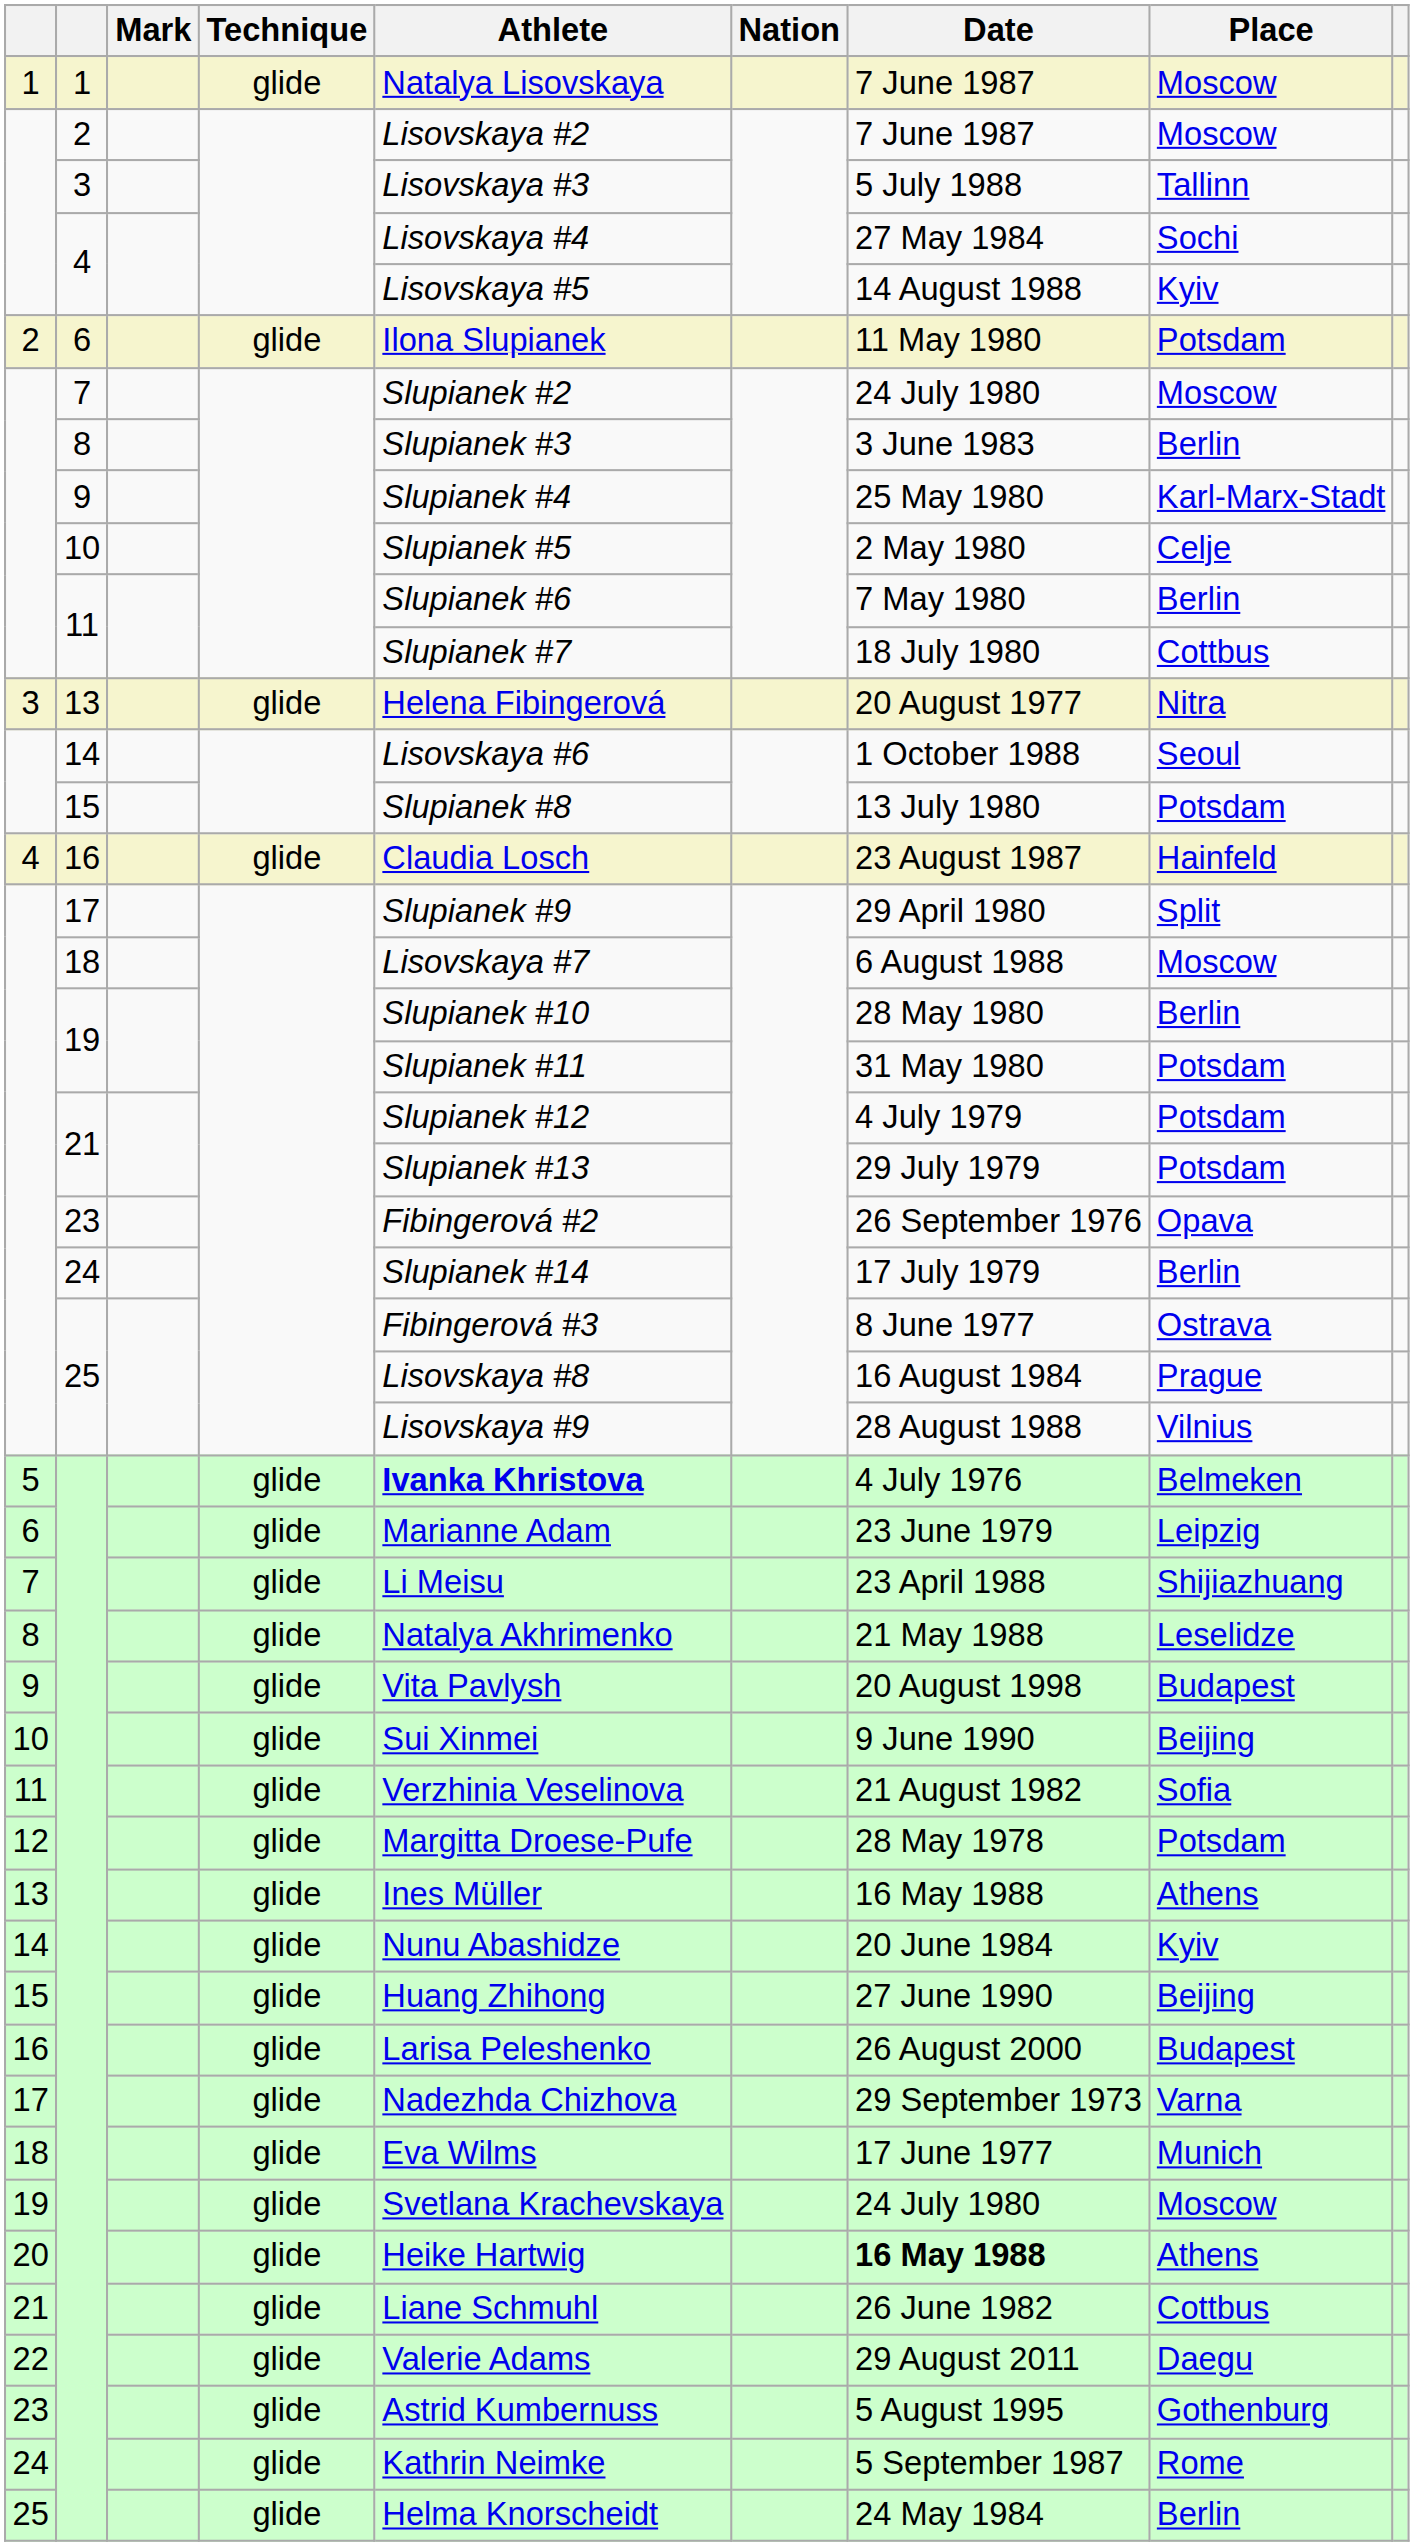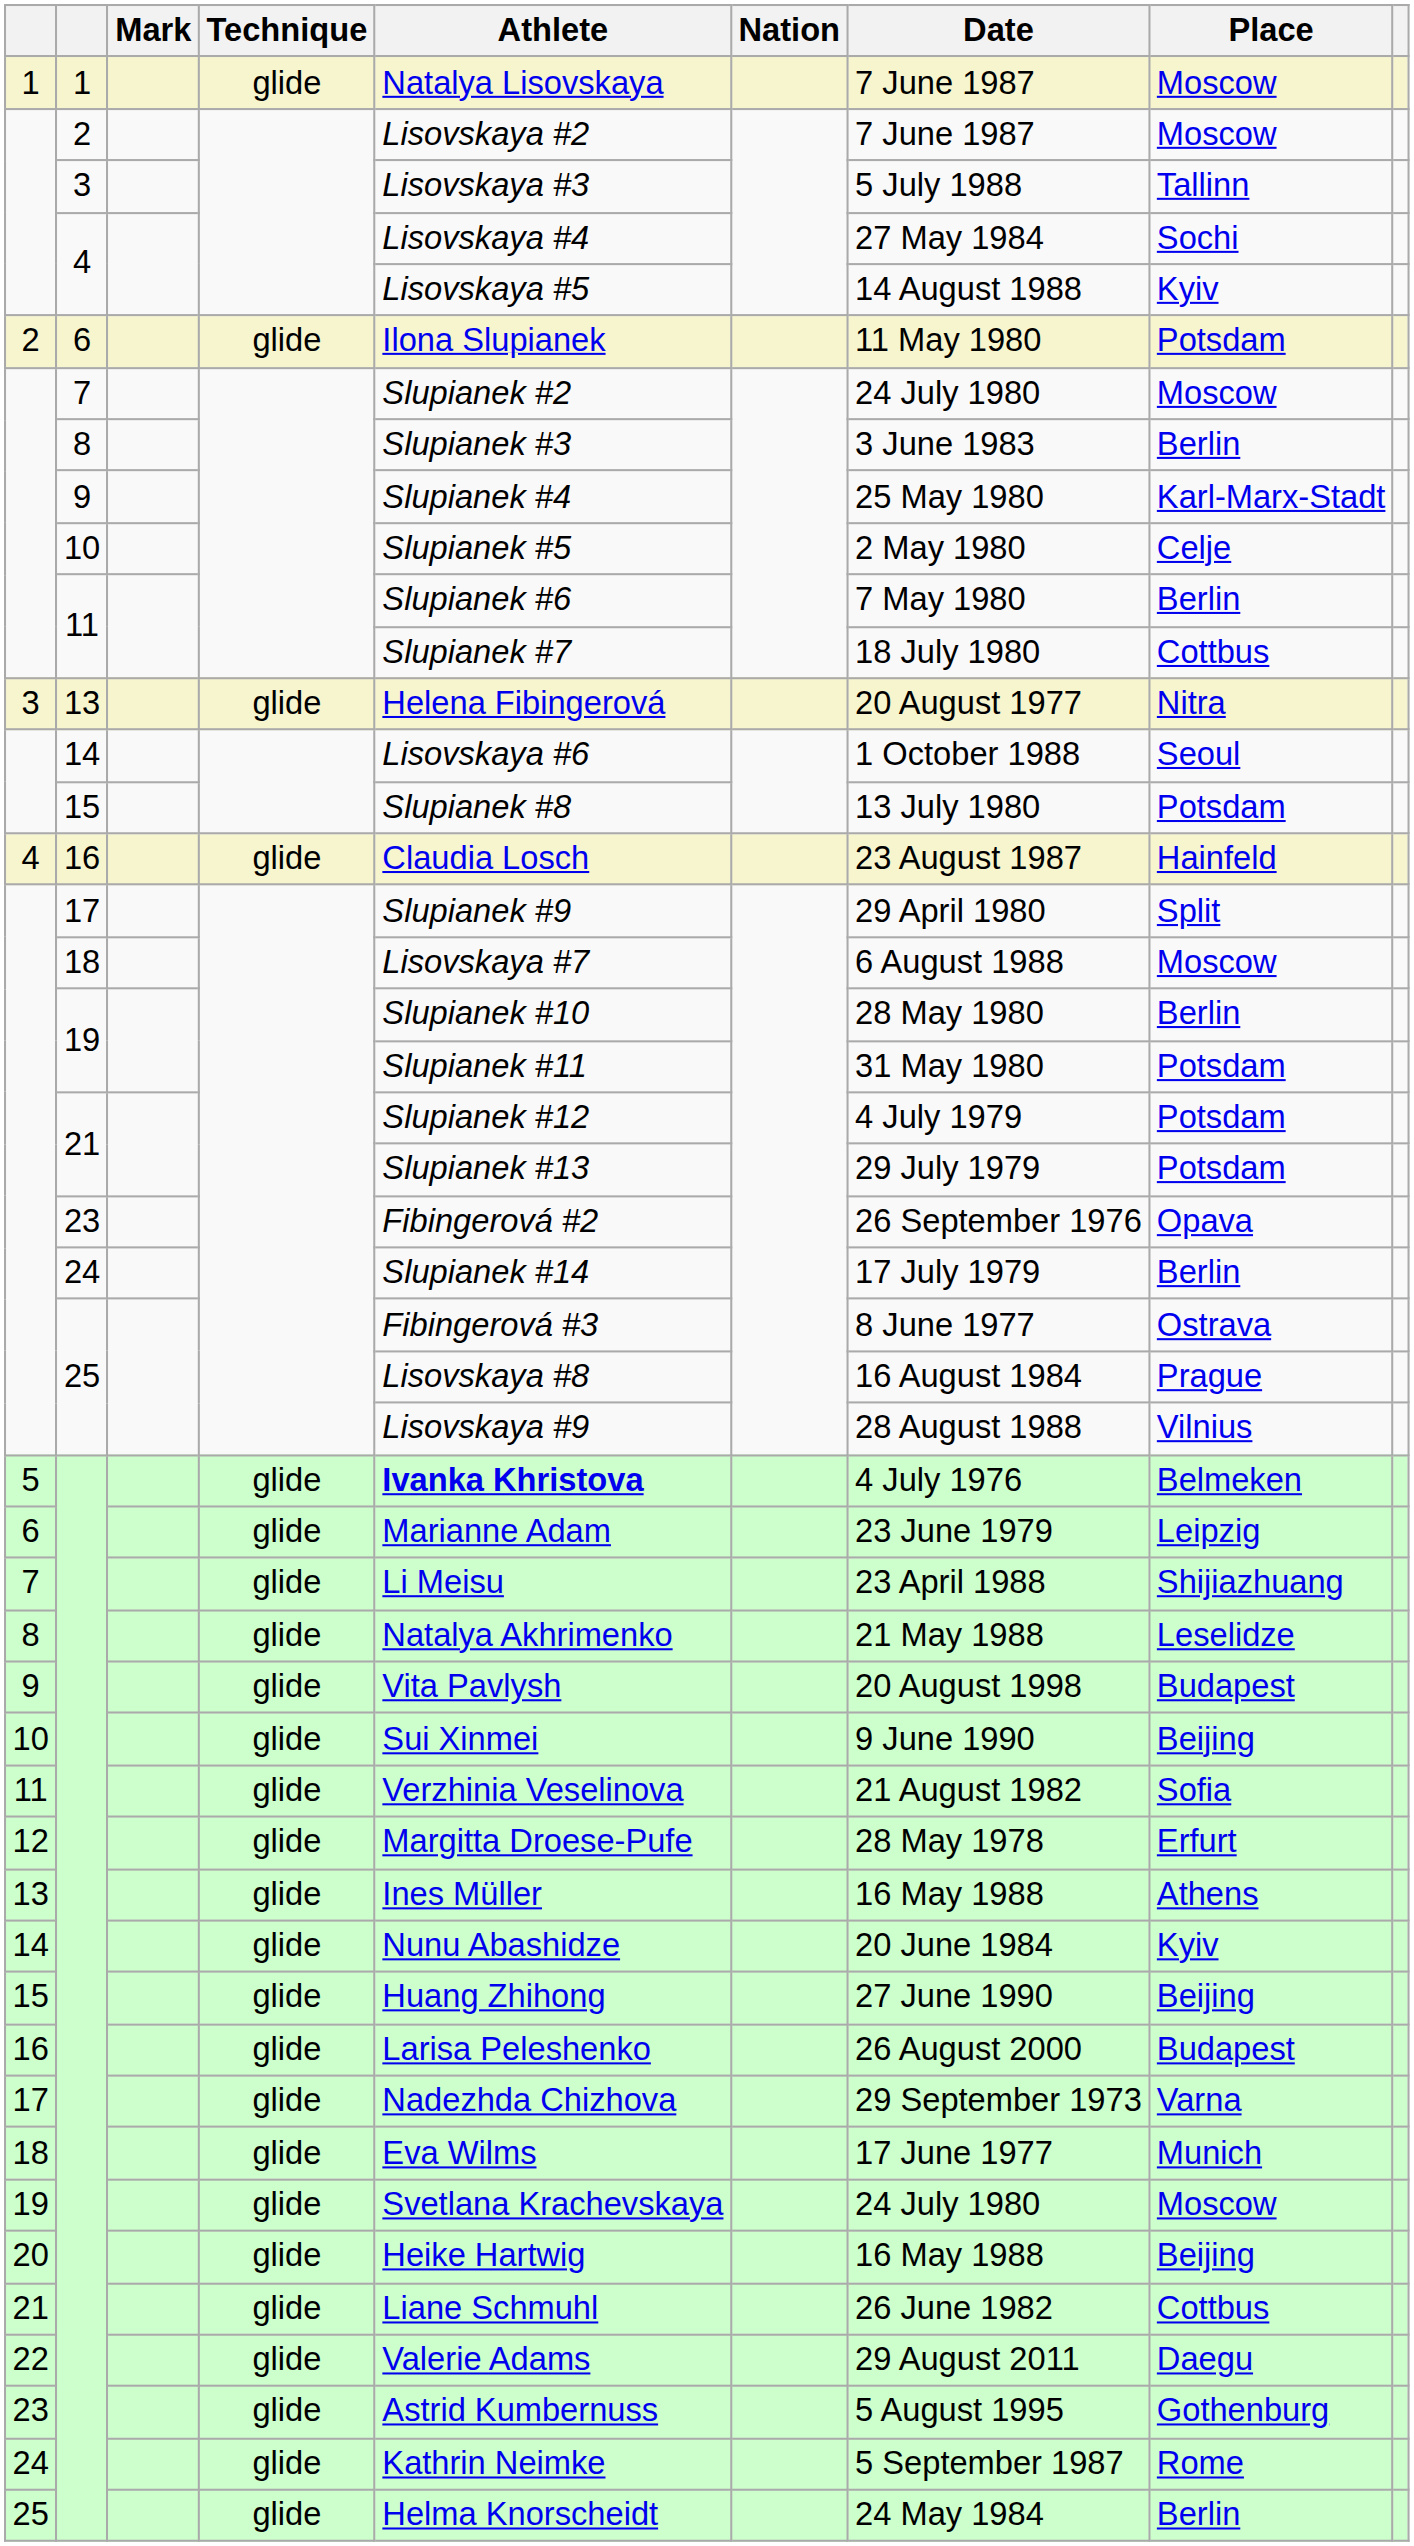12 | Place: Potsdam -> Erfurt
20 | Date: bold -> normal
20 | Place: Athens -> Beijing
